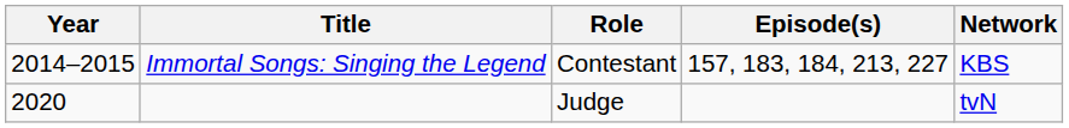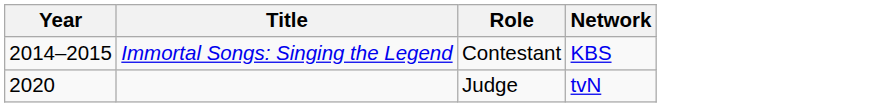- column: Episode(s) | 157, 183, 184, 213, 227
